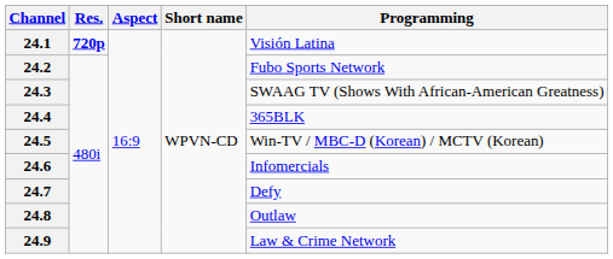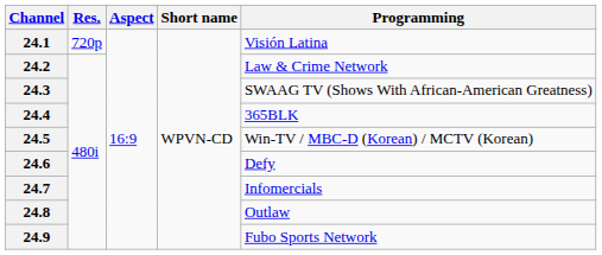24.1 | Res.: bold -> normal
24.2 | Programming: Fubo Sports Network -> Law & Crime Network
24.6 | Programming: Infomercials -> Defy
24.7 | Programming: Defy -> Infomercials
24.9 | Programming: Law & Crime Network -> Fubo Sports Network
